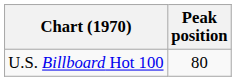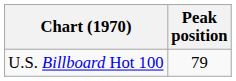U.S. Billboard Hot 100 | Peak position: 80 -> 79
